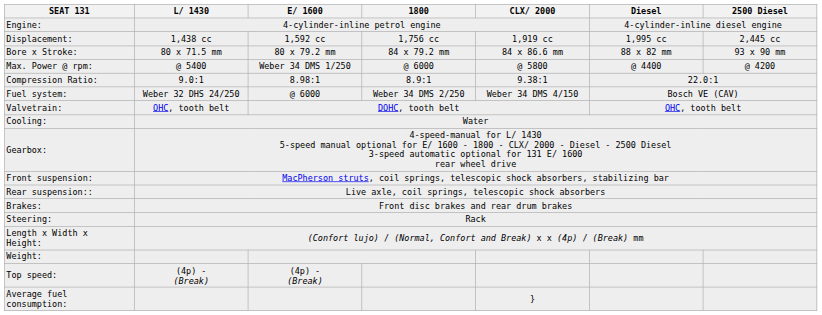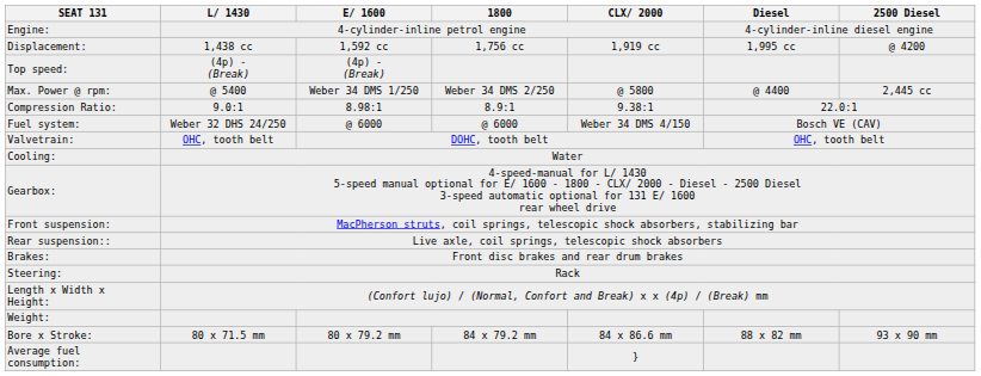Displacement: | 2500 Diesel: 2,445 cc -> @ 4200
rows swapped: Bore x Stroke: <-> Top speed:
Max. Power @ rpm: | 1800: @ 6000 -> Weber 34 DMS 2/250
Max. Power @ rpm: | 2500 Diesel: @ 4200 -> 2,445 cc
Fuel system: | 1800: Weber 34 DMS 2/250 -> @ 6000
